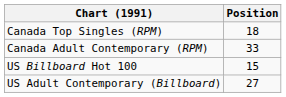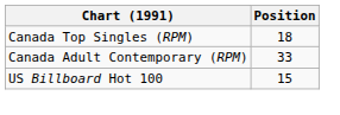- row: US Adult Contemporary (Billboard) | 27
